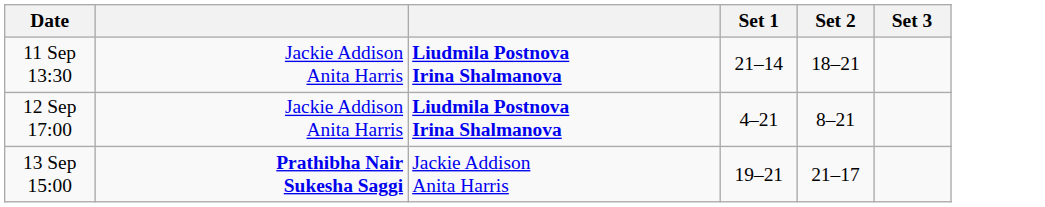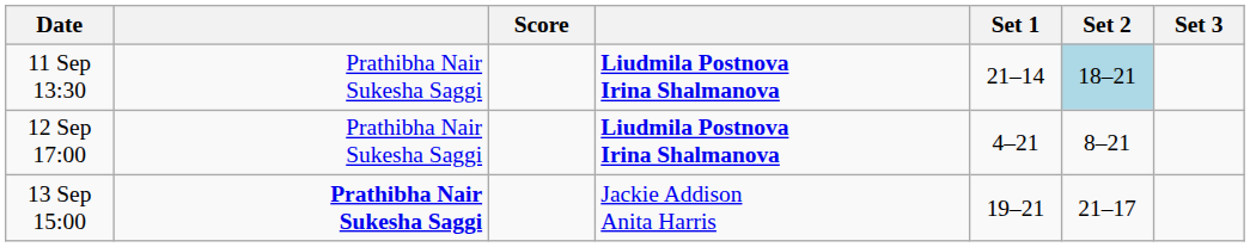+ column: Score
11 Sep 13:30 | column 2: Jackie Addison Anita Harris -> Prathibha Nair Sukesha Saggi
11 Sep 13:30 | Set 2: no background -> lightblue background
12 Sep 17:00 | column 2: Jackie Addison Anita Harris -> Prathibha Nair Sukesha Saggi
